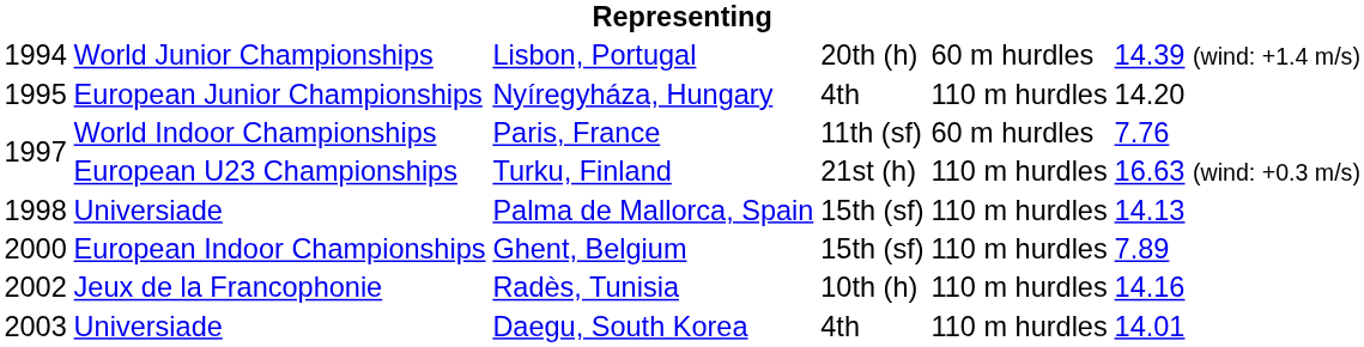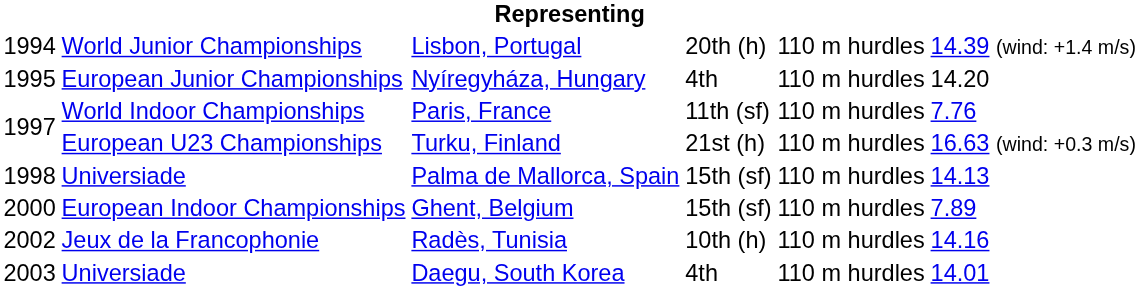Lisbon, Portugal | column 5: 60 m hurdles -> 110 m hurdles
Paris, France | column 5: 60 m hurdles -> 110 m hurdles
